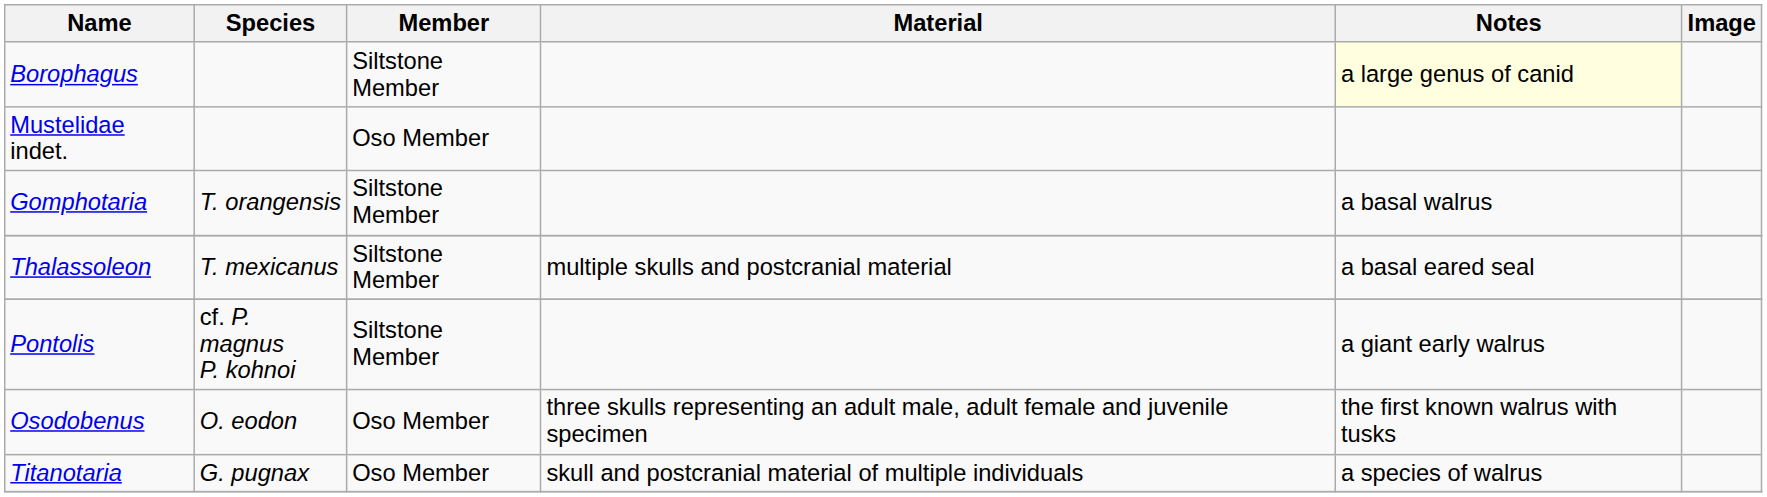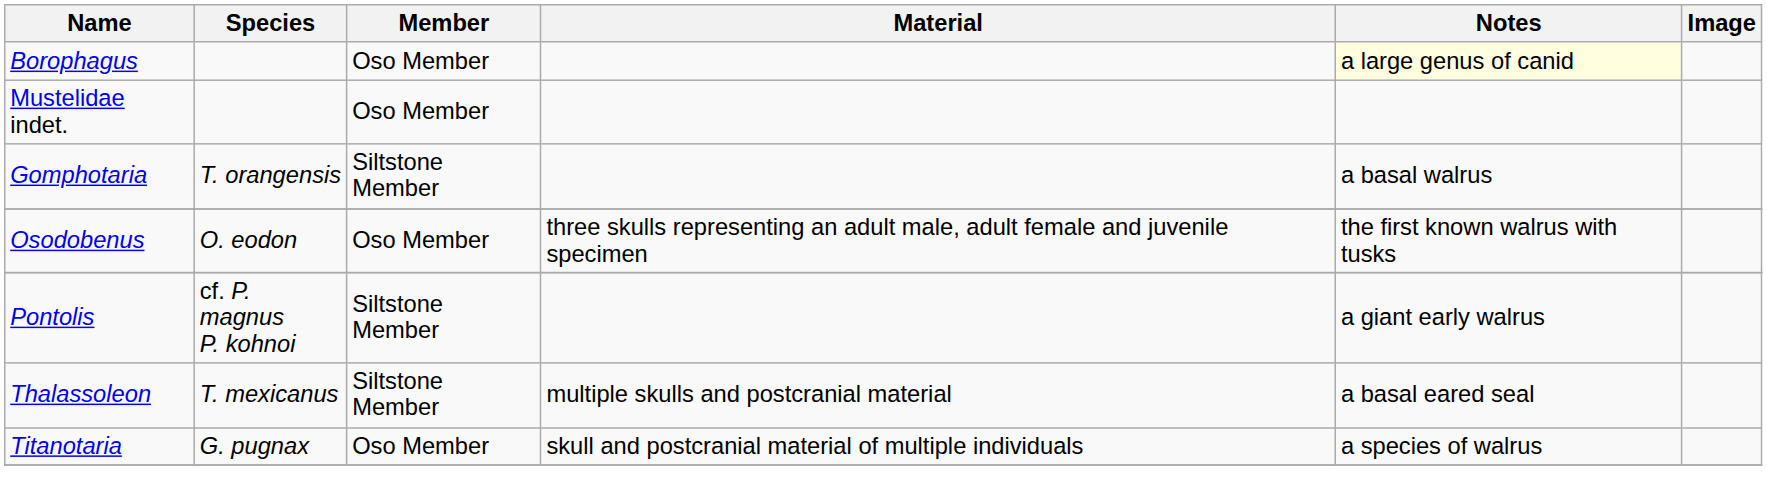Borophagus | Member: Siltstone Member -> Oso Member
rows swapped: Osodobenus <-> Thalassoleon
